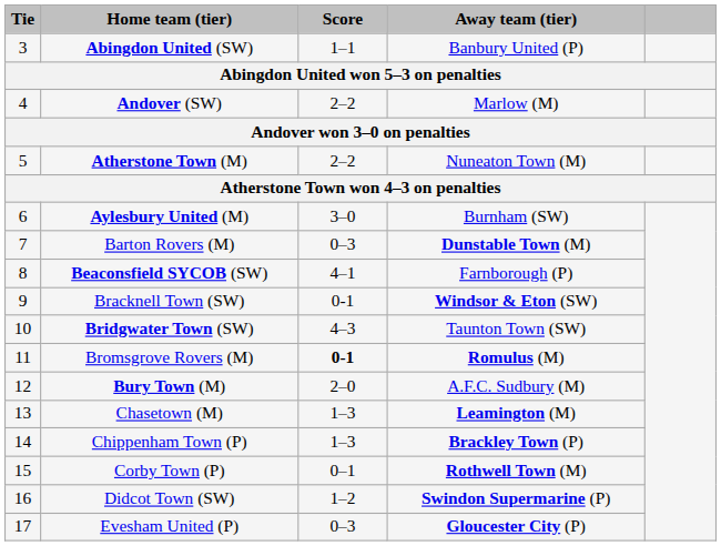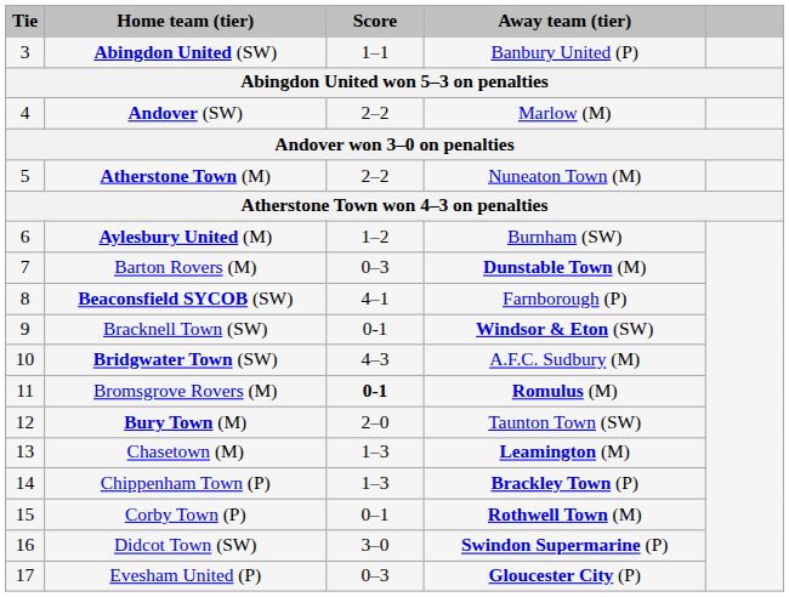Aylesbury United (M) | Score: 3–0 -> 1–2
Bridgwater Town (SW) | Away team (tier): Taunton Town (SW) -> A.F.C. Sudbury (M)
Bury Town (M) | Away team (tier): A.F.C. Sudbury (M) -> Taunton Town (SW)
Didcot Town (SW) | Score: 1–2 -> 3–0
